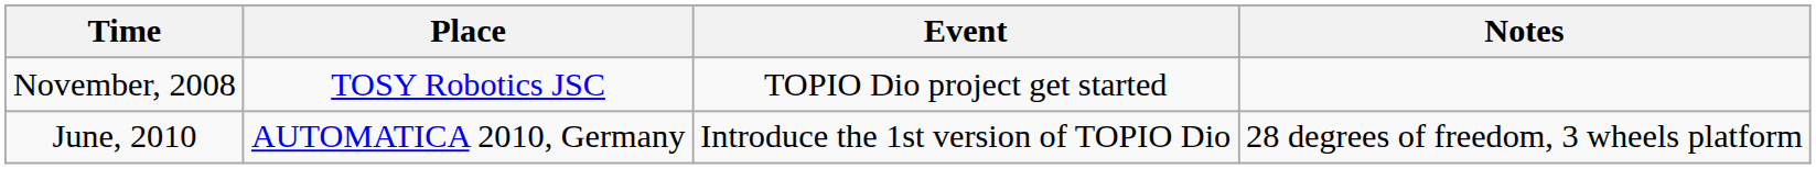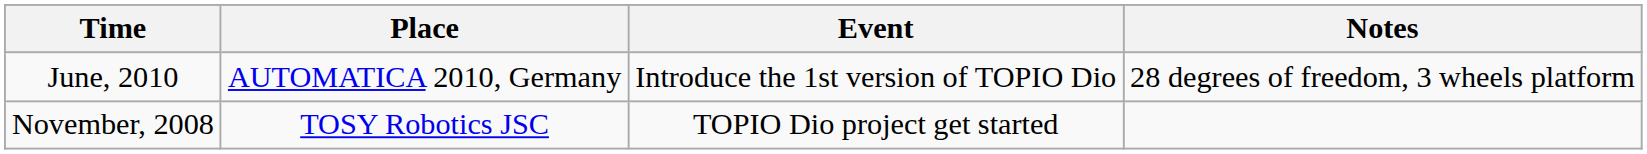rows swapped: November, 2008 <-> June, 2010
